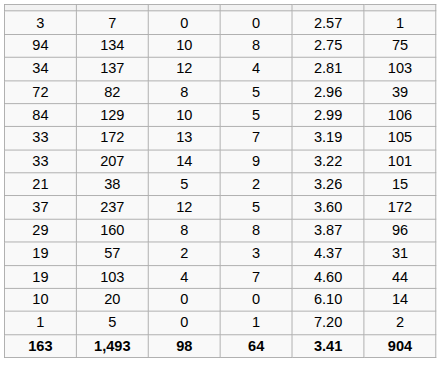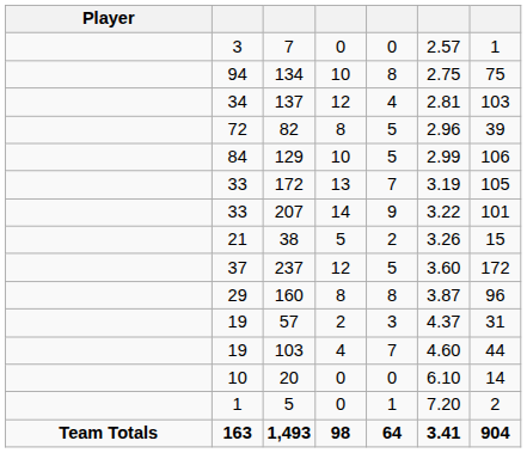+ column: Player | Team Totals
